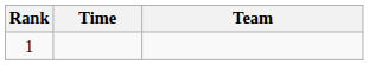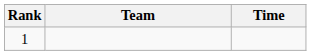columns swapped: Team <-> Time
